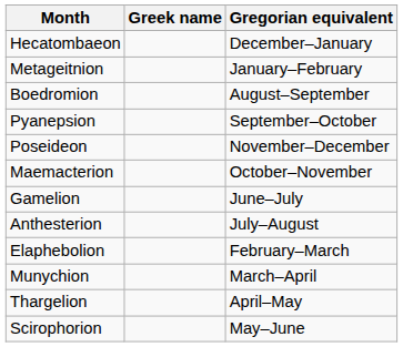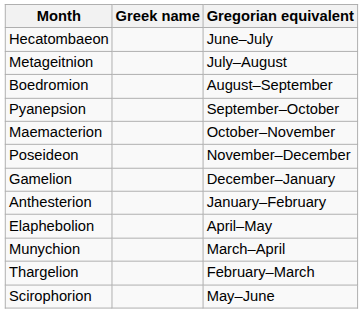Hecatombaeon | Gregorian equivalent: December–January -> June–July
Metageitnion | Gregorian equivalent: January–February -> July–August
rows swapped: Maemacterion <-> Poseideon
Gamelion | Gregorian equivalent: June–July -> December–January
Anthesterion | Gregorian equivalent: July–August -> January–February
Elaphebolion | Gregorian equivalent: February–March -> April–May
Thargelion | Gregorian equivalent: April–May -> February–March
